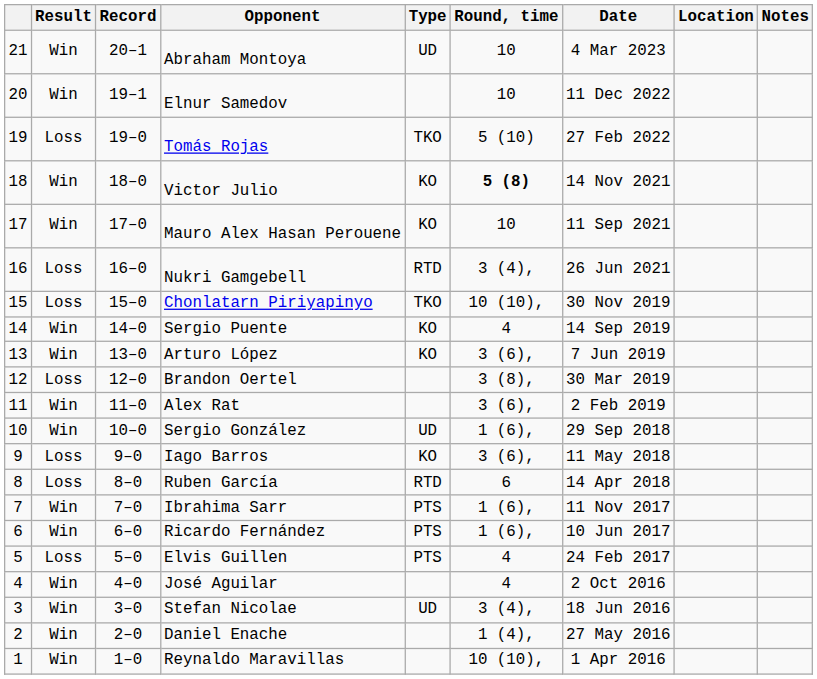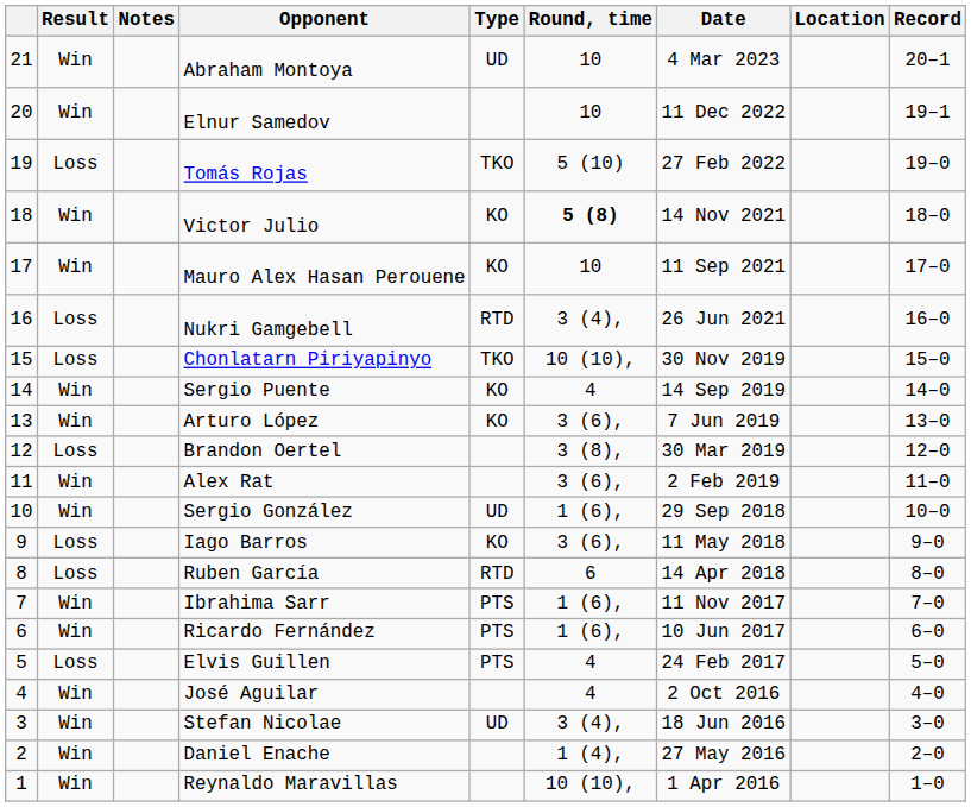columns swapped: Record <-> Notes
